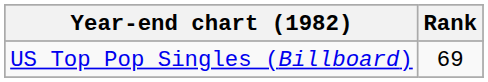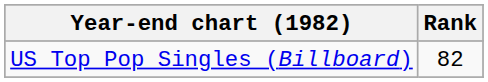US Top Pop Singles (Billboard) | Rank: 69 -> 82
